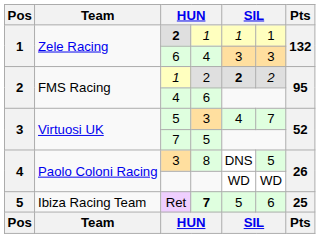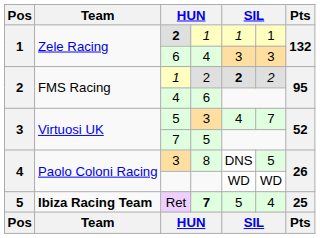Ret | Team: normal -> bold
Ret | column 6: 6 -> 4
